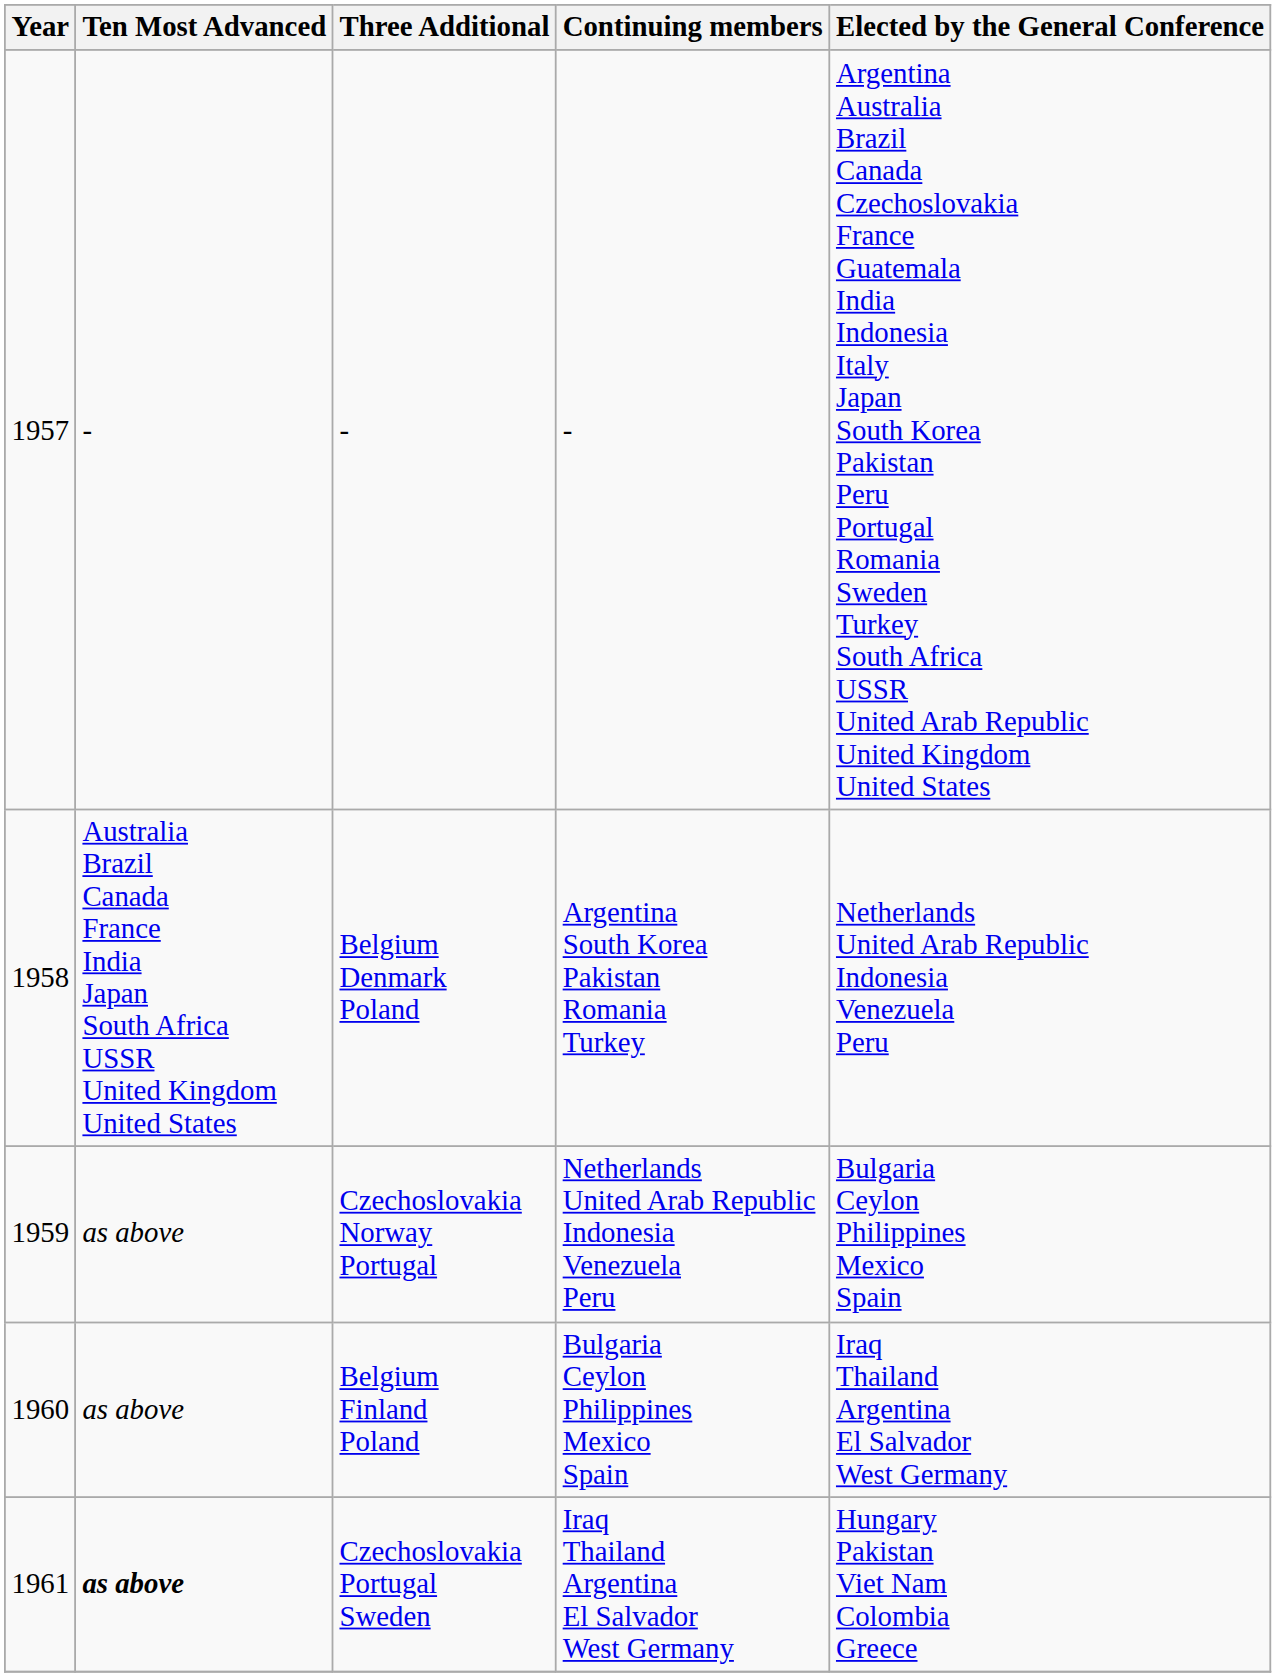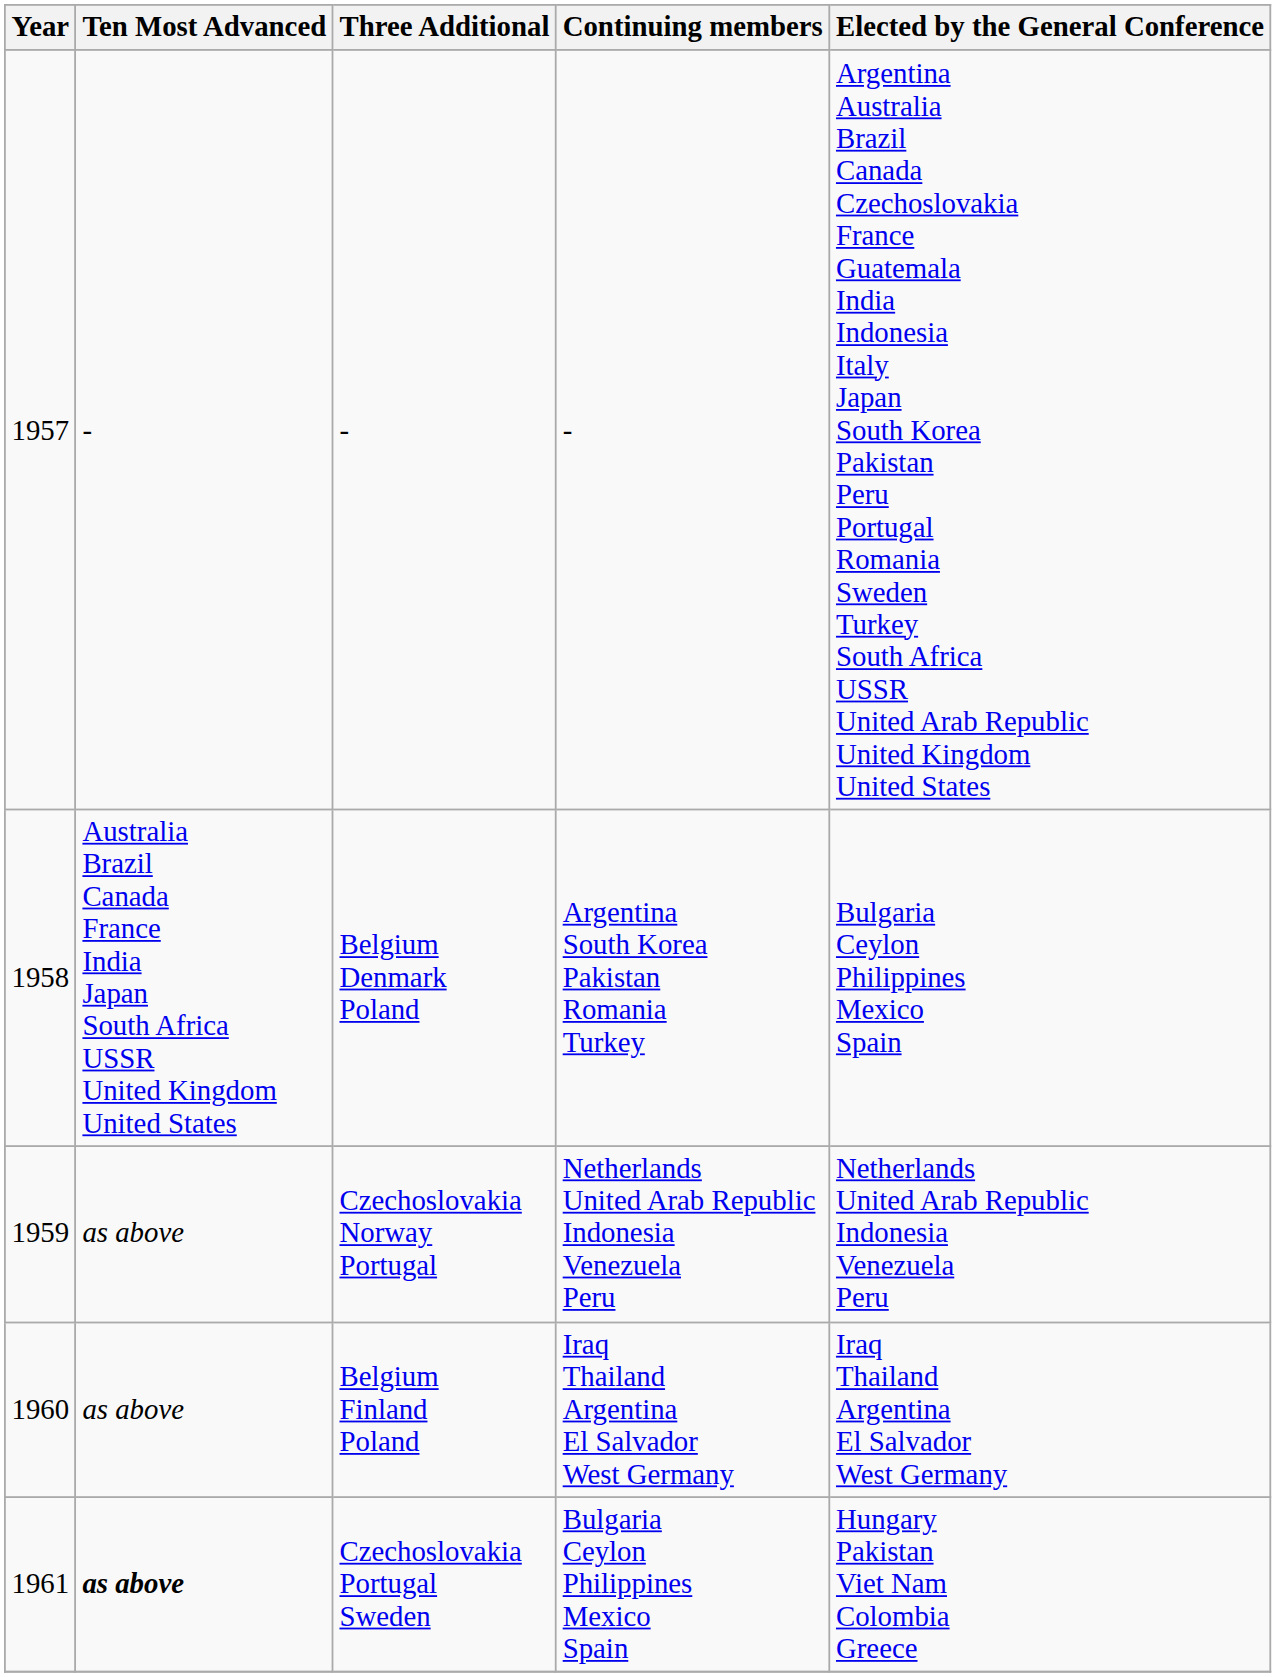Belgium Denmark Poland | Elected by the General Conference: Netherlands United Arab Republic Indonesia Venezuela Peru -> Bulgaria Ceylon Philippines Mexico Spain
Czechoslovakia Norway Portugal | Elected by the General Conference: Bulgaria Ceylon Philippines Mexico Spain -> Netherlands United Arab Republic Indonesia Venezuela Peru
Belgium Finland Poland | Continuing members: Bulgaria Ceylon Philippines Mexico Spain -> Iraq Thailand Argentina El Salvador West Germany
Czechoslovakia Portugal Sweden | Continuing members: Iraq Thailand Argentina El Salvador West Germany -> Bulgaria Ceylon Philippines Mexico Spain
